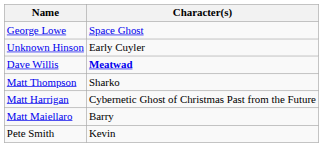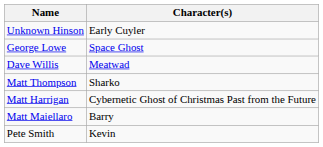rows swapped: George Lowe <-> Unknown Hinson
Dave Willis | Character(s): bold -> normal
